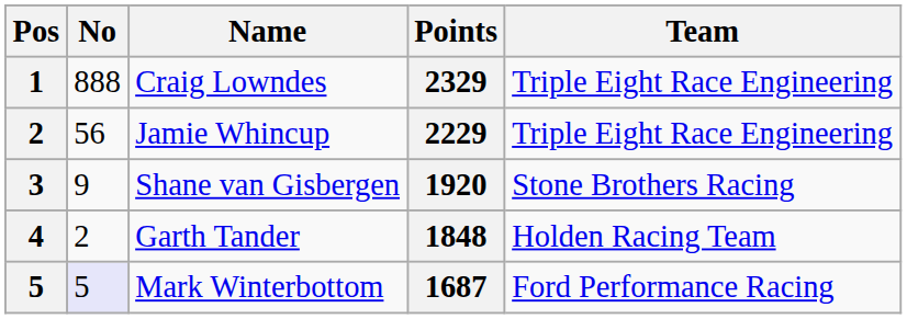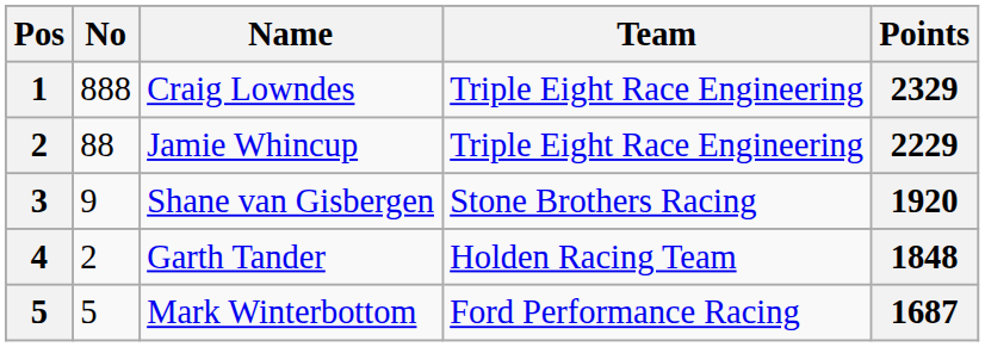columns swapped: Team <-> Points
Jamie Whincup | No: 56 -> 88
Mark Winterbottom | No: lavender background -> no background
